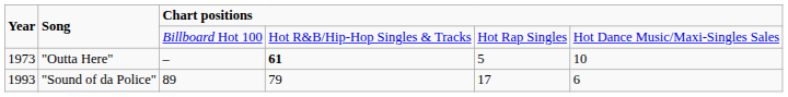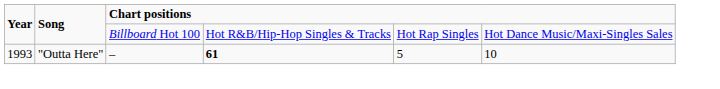"Outta Here" | Year: 1973 -> 1993
- row: 1993 | "Sound of da Police" | 89 | 79 | 17 | 6
